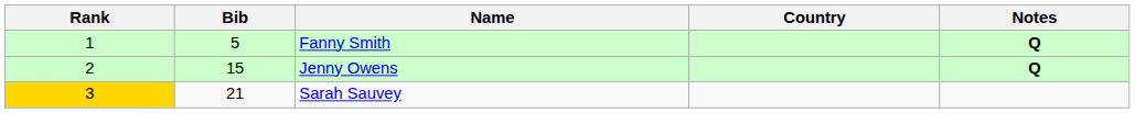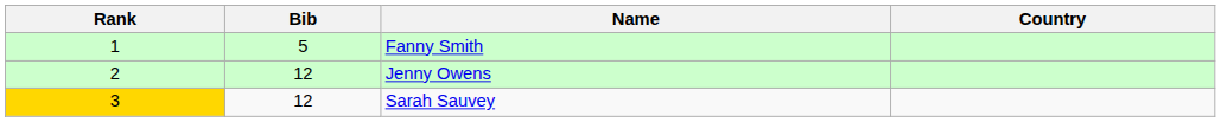- column: Notes | Q | Q
Jenny Owens | Bib: 15 -> 12
Sarah Sauvey | Bib: 21 -> 12
